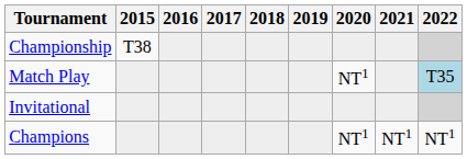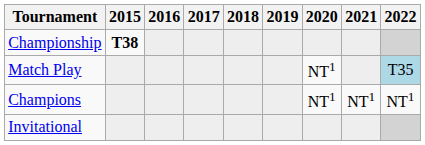Championship | 2015: normal -> bold
rows swapped: Invitational <-> Champions
